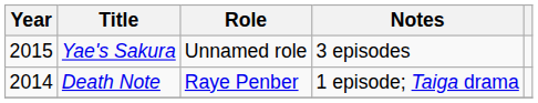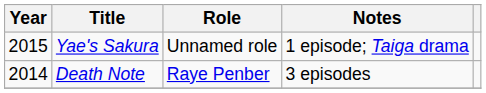Yae's Sakura | Notes: 3 episodes -> 1 episode; Taiga drama
Death Note | Notes: 1 episode; Taiga drama -> 3 episodes
